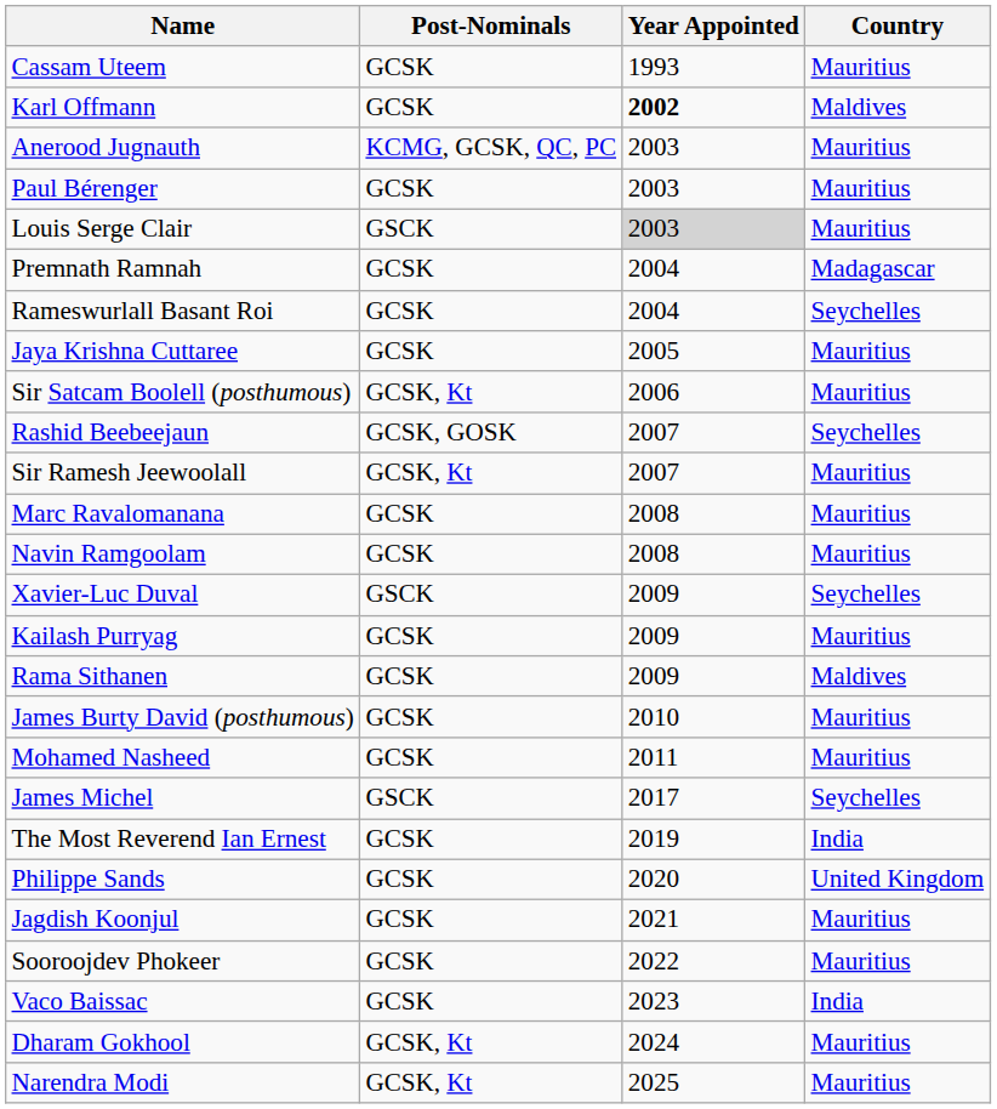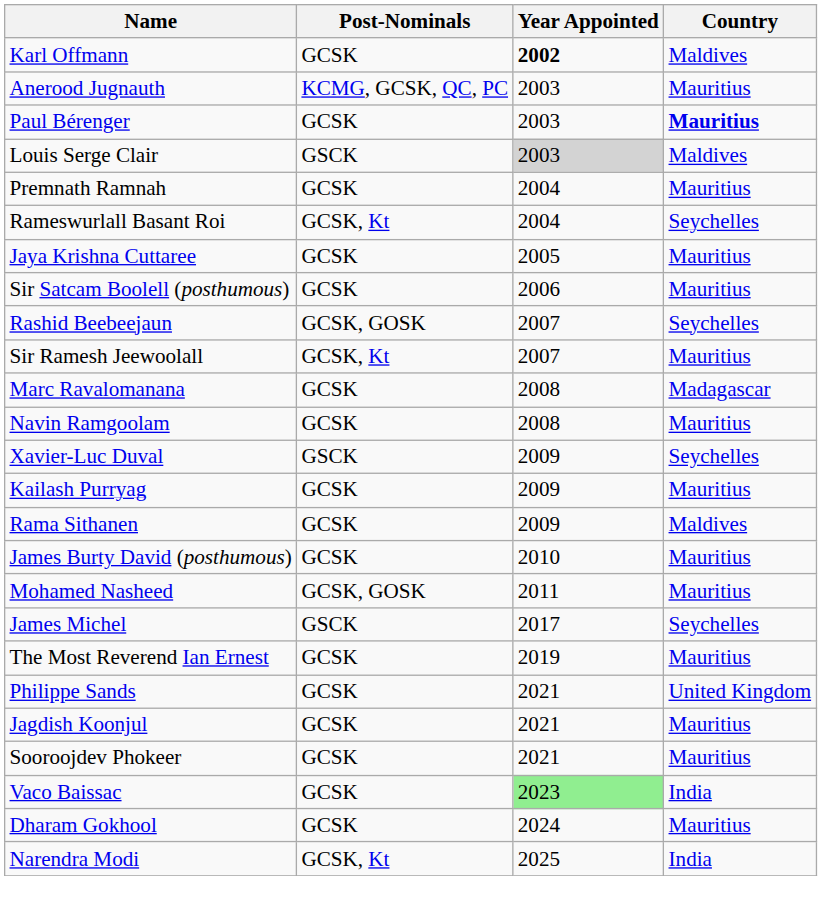- row: Cassam Uteem | GCSK | 1993 | Mauritius
Paul Bérenger | Country: normal -> bold
Louis Serge Clair | Country: Mauritius -> Maldives
Premnath Ramnah | Country: Madagascar -> Mauritius
Rameswurlall Basant Roi | Post-Nominals: GCSK -> GCSK, Kt
Sir Satcam Boolell (posthumous) | Post-Nominals: GCSK, Kt -> GCSK
Marc Ravalomanana | Country: Mauritius -> Madagascar
Mohamed Nasheed | Post-Nominals: GCSK -> GCSK, GOSK
The Most Reverend Ian Ernest | Country: India -> Mauritius
Philippe Sands | Year Appointed: 2020 -> 2021
Sooroojdev Phokeer | Year Appointed: 2022 -> 2021
Vaco Baissac | Year Appointed: no background -> lightgreen background
Dharam Gokhool | Post-Nominals: GCSK, Kt -> GCSK
Narendra Modi | Country: Mauritius -> India
